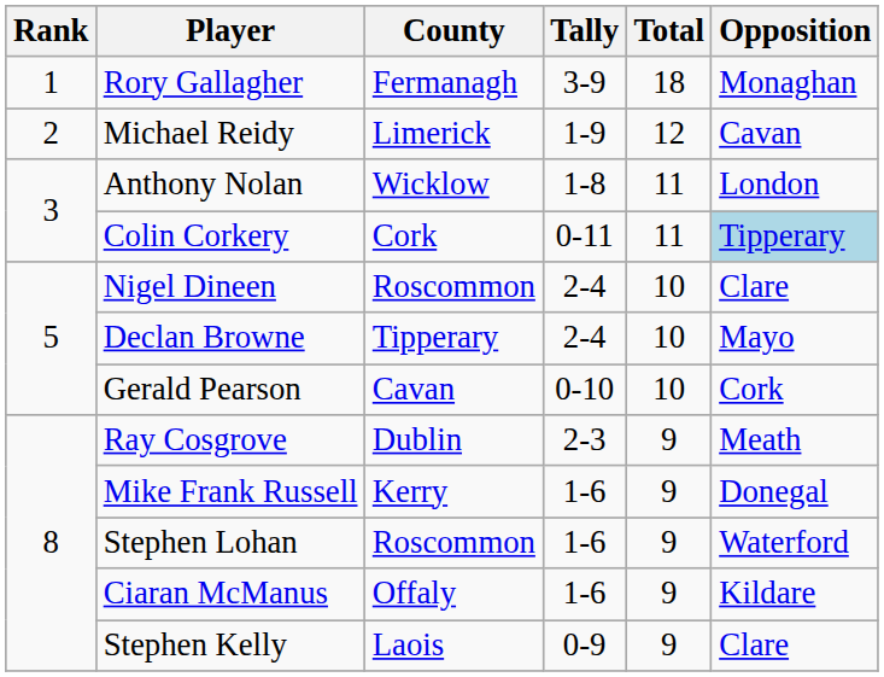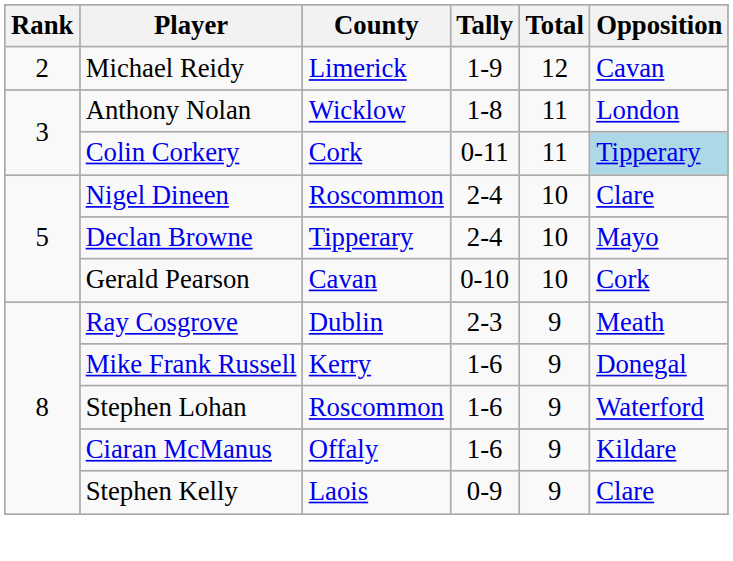- row: 1 | Rory Gallagher | Fermanagh | 3-9 | 18 | Monaghan
